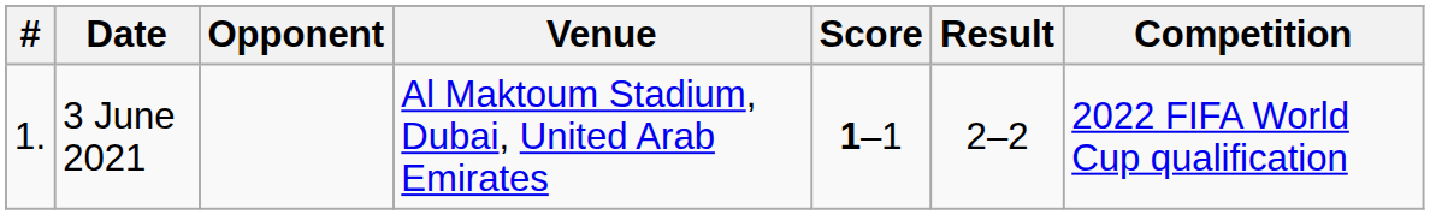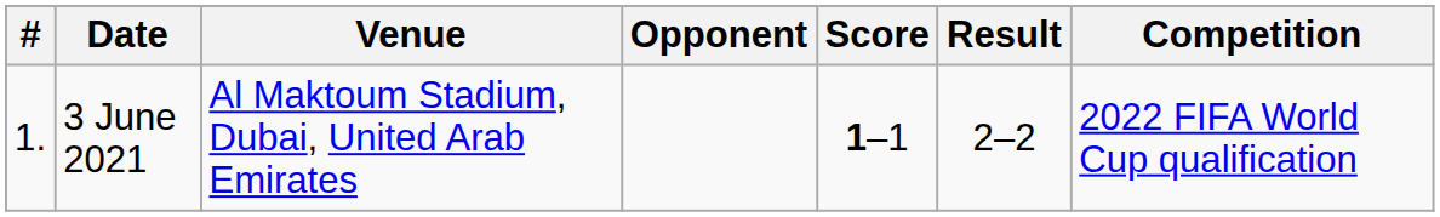columns swapped: Venue <-> Opponent
